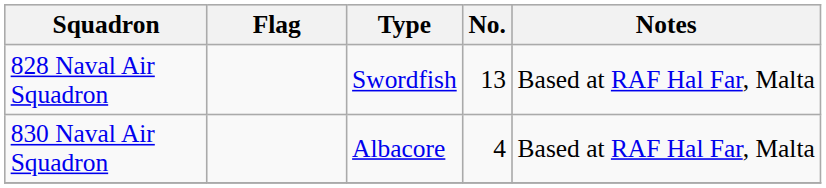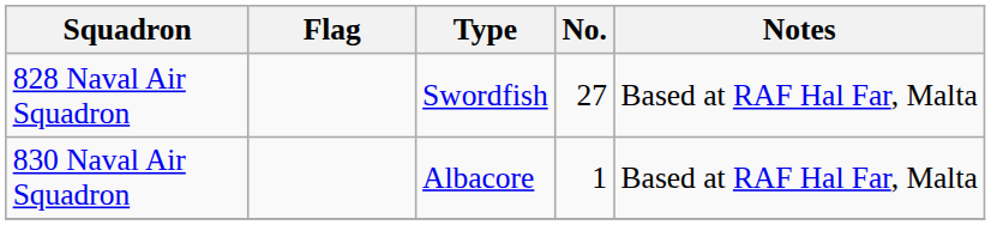828 Naval Air Squadron | No.: 13 -> 27
830 Naval Air Squadron | No.: 4 -> 1
